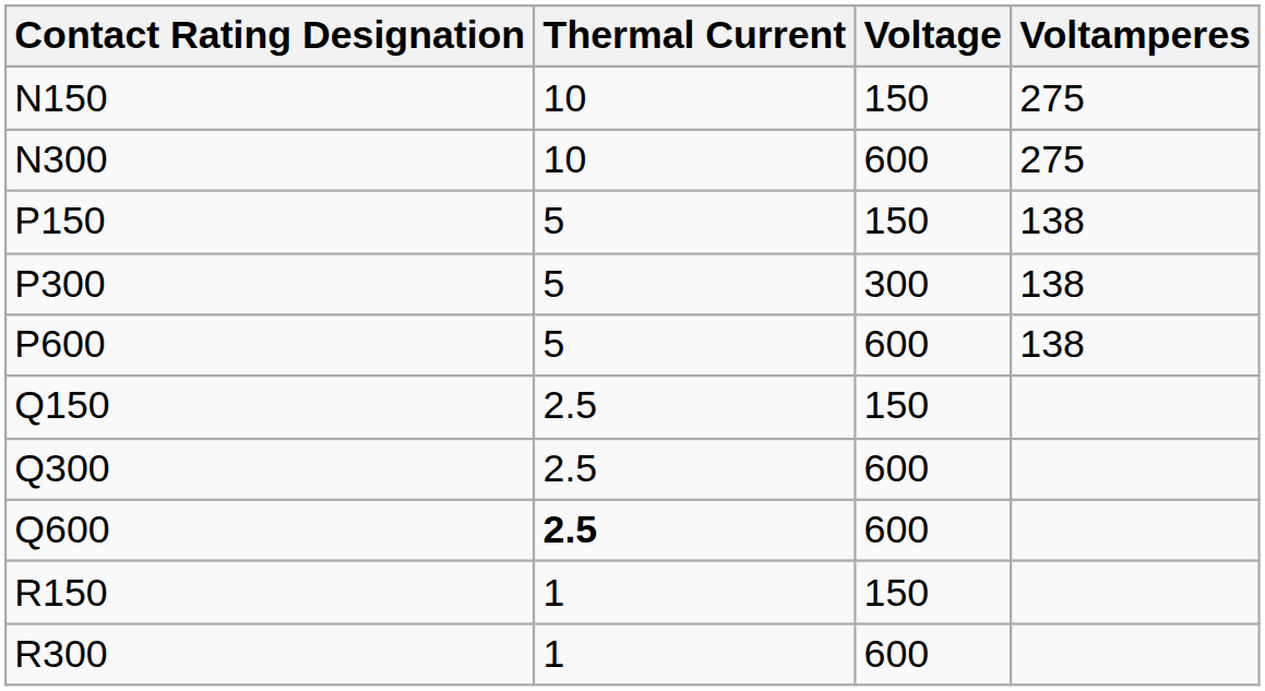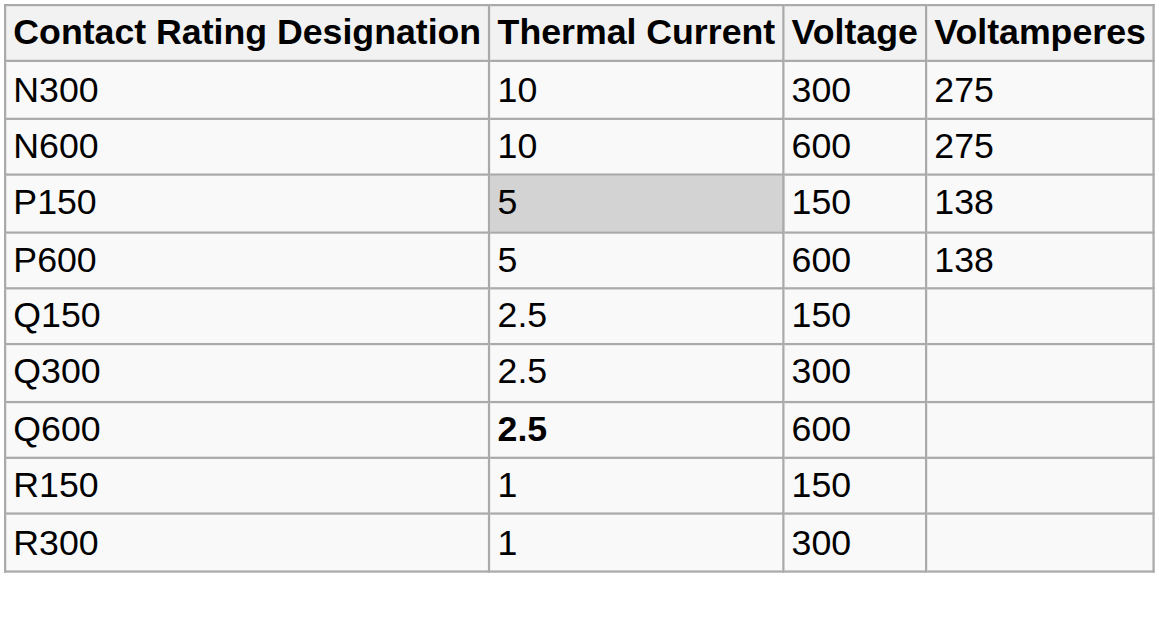- row: N150 | 10 | 150 | 275
N300 | Voltage: 600 -> 300
+ row: N600 | 10 | 600 | 275
P150 | Thermal Current: no background -> lightgrey background
- row: P300 | 5 | 300 | 138
Q300 | Voltage: 600 -> 300
R300 | Voltage: 600 -> 300
